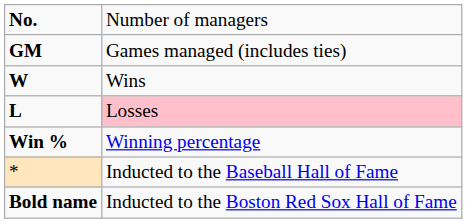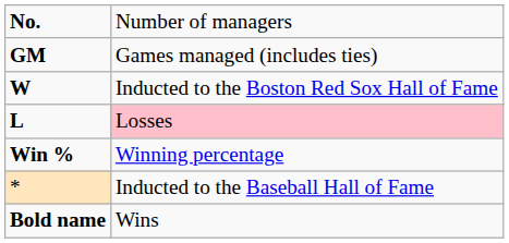W | column 2: Wins -> Inducted to the Boston Red Sox Hall of Fame
Bold name | column 2: Inducted to the Boston Red Sox Hall of Fame -> Wins
